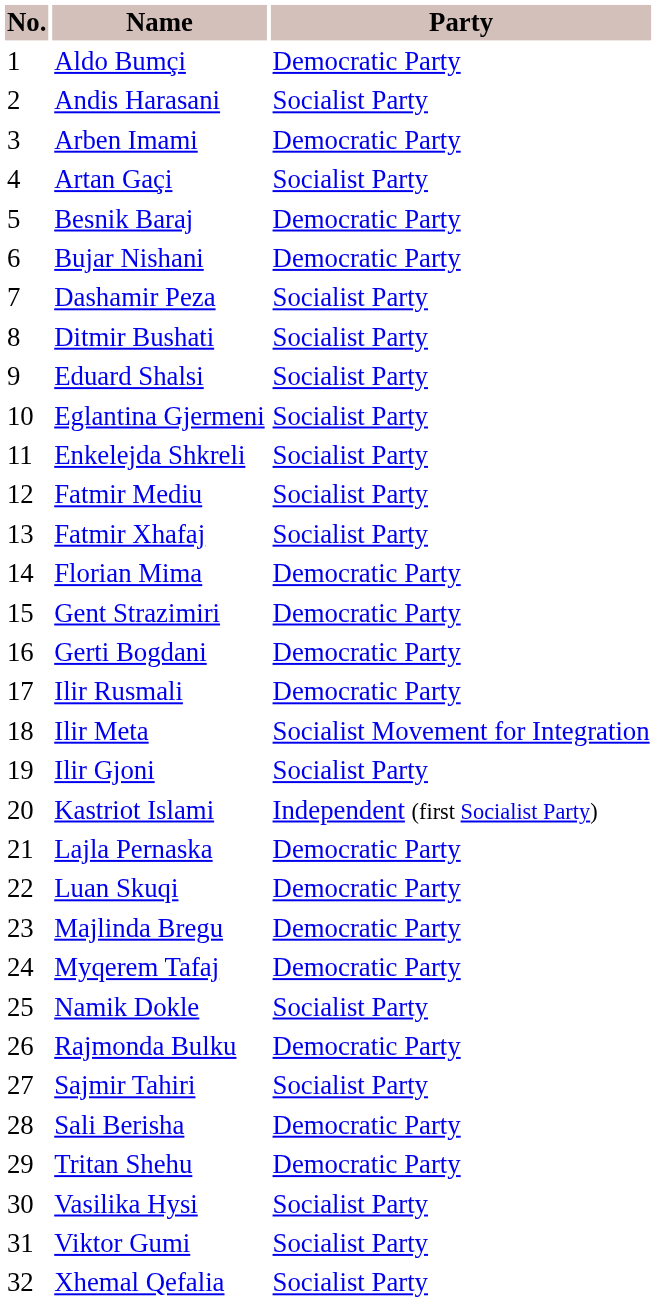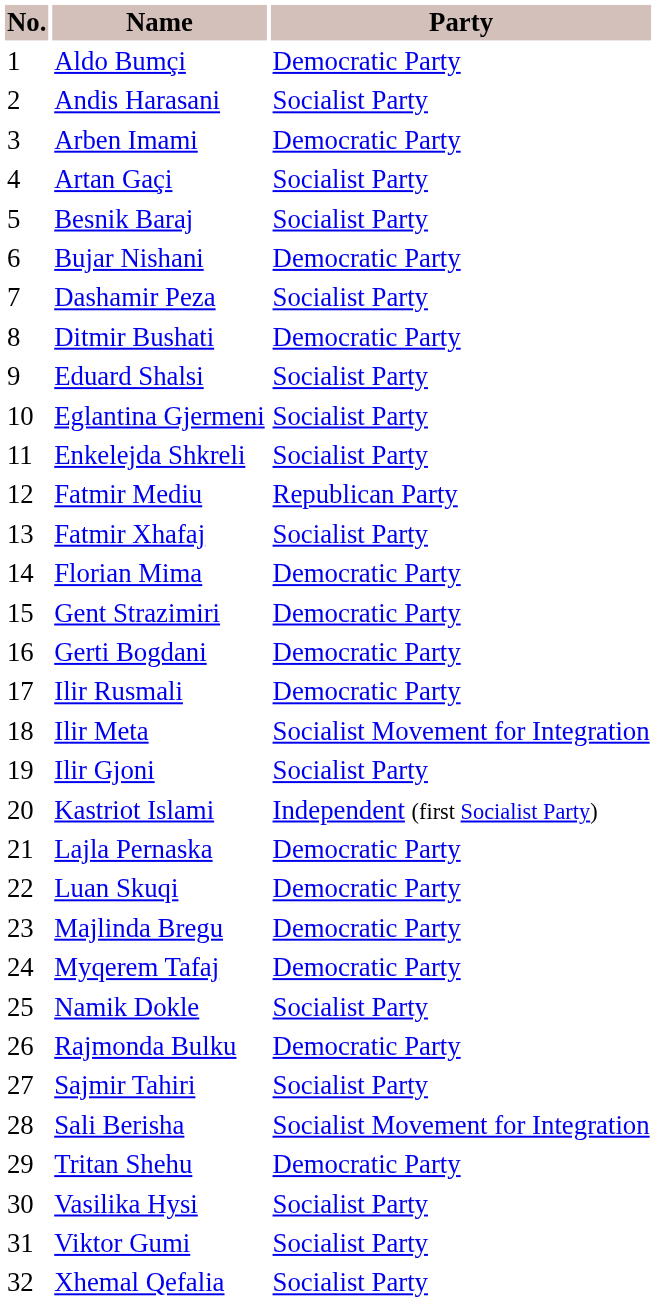Besnik Baraj | Party: Democratic Party -> Socialist Party
Ditmir Bushati | Party: Socialist Party -> Democratic Party
Fatmir Mediu | Party: Socialist Party -> Republican Party
Sali Berisha | Party: Democratic Party -> Socialist Movement for Integration
